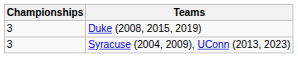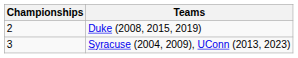Duke (2008, 2015, 2019) | Championships: 3 -> 2
